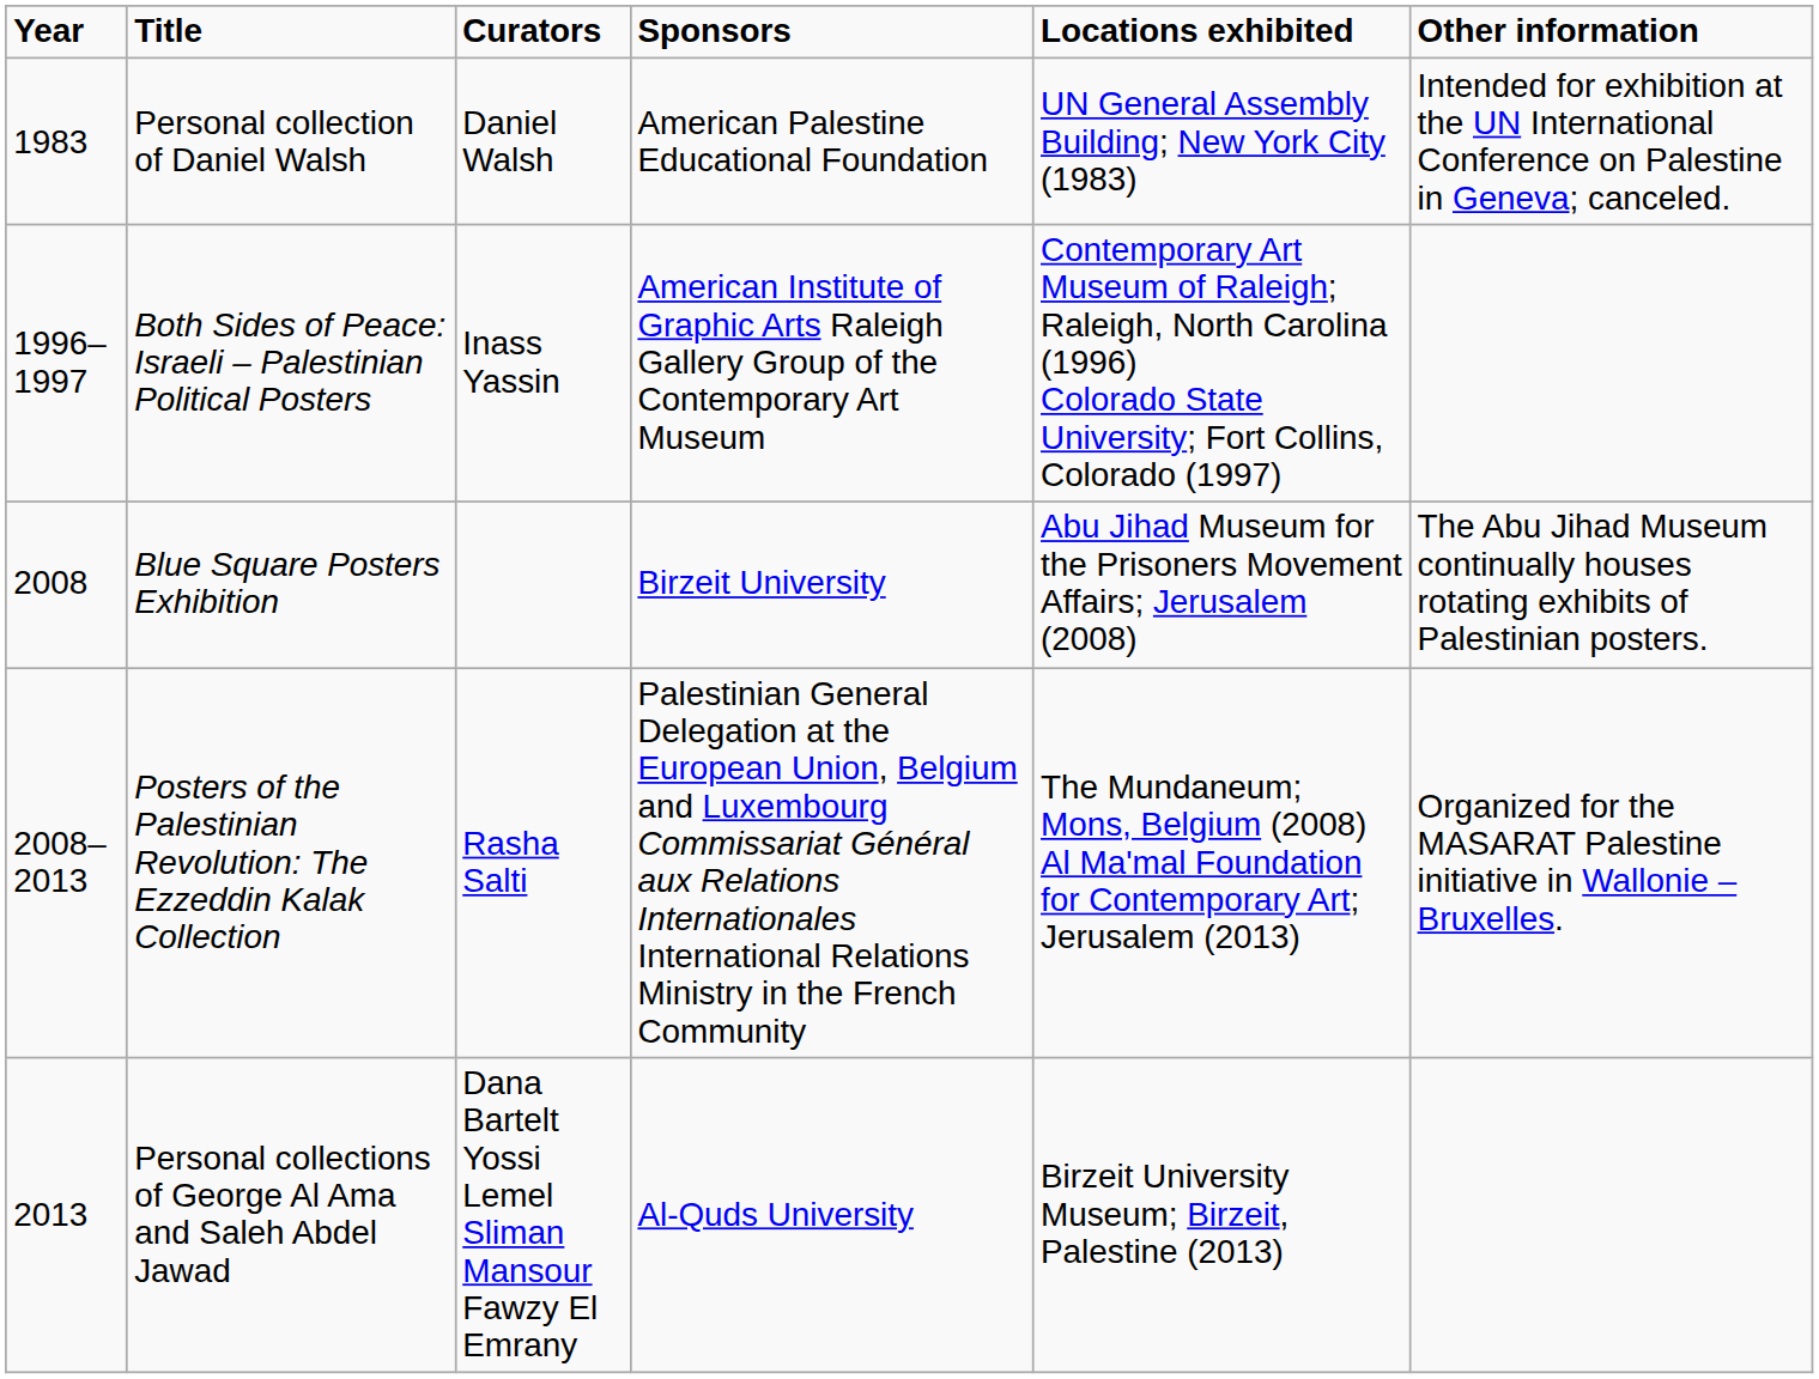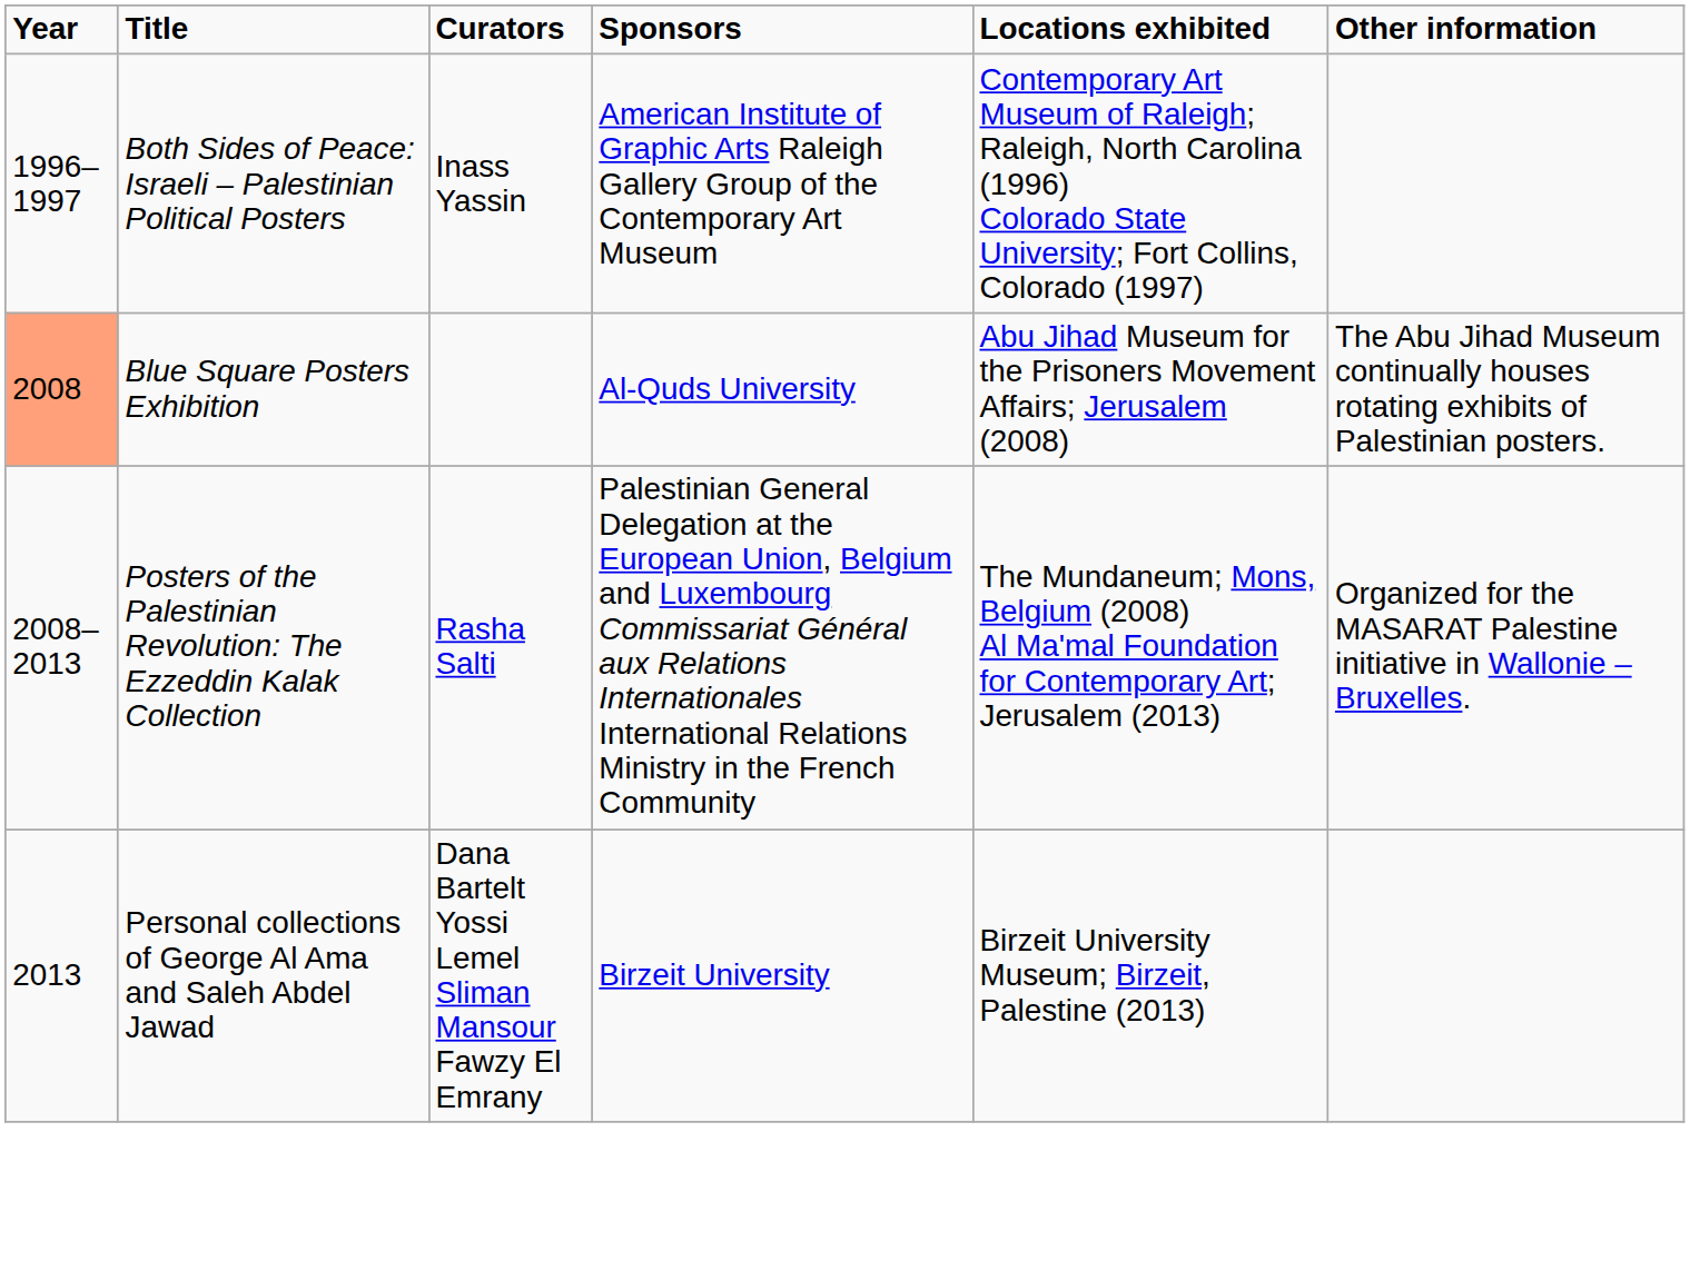- row: 1983 | Personal collection of Daniel Walsh | Daniel Walsh | American Palestine Educational Foundation | UN General Assembly Building; New York City (1983) | Intended for exhibition at the UN International Conference on Palestine in Geneva; canceled.
Blue Square Posters Exhibition | Year: no background -> lightsalmon background
Blue Square Posters Exhibition | Sponsors: Birzeit University -> Al-Quds University
Personal collections of George Al Ama and Saleh Abdel Jawad | Sponsors: Al-Quds University -> Birzeit University
